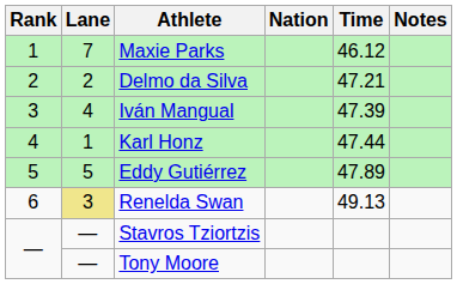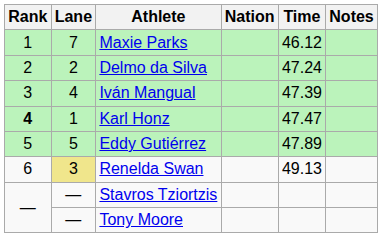Delmo da Silva | Time: 47.21 -> 47.24
Karl Honz | Rank: normal -> bold
Karl Honz | Time: 47.44 -> 47.47
